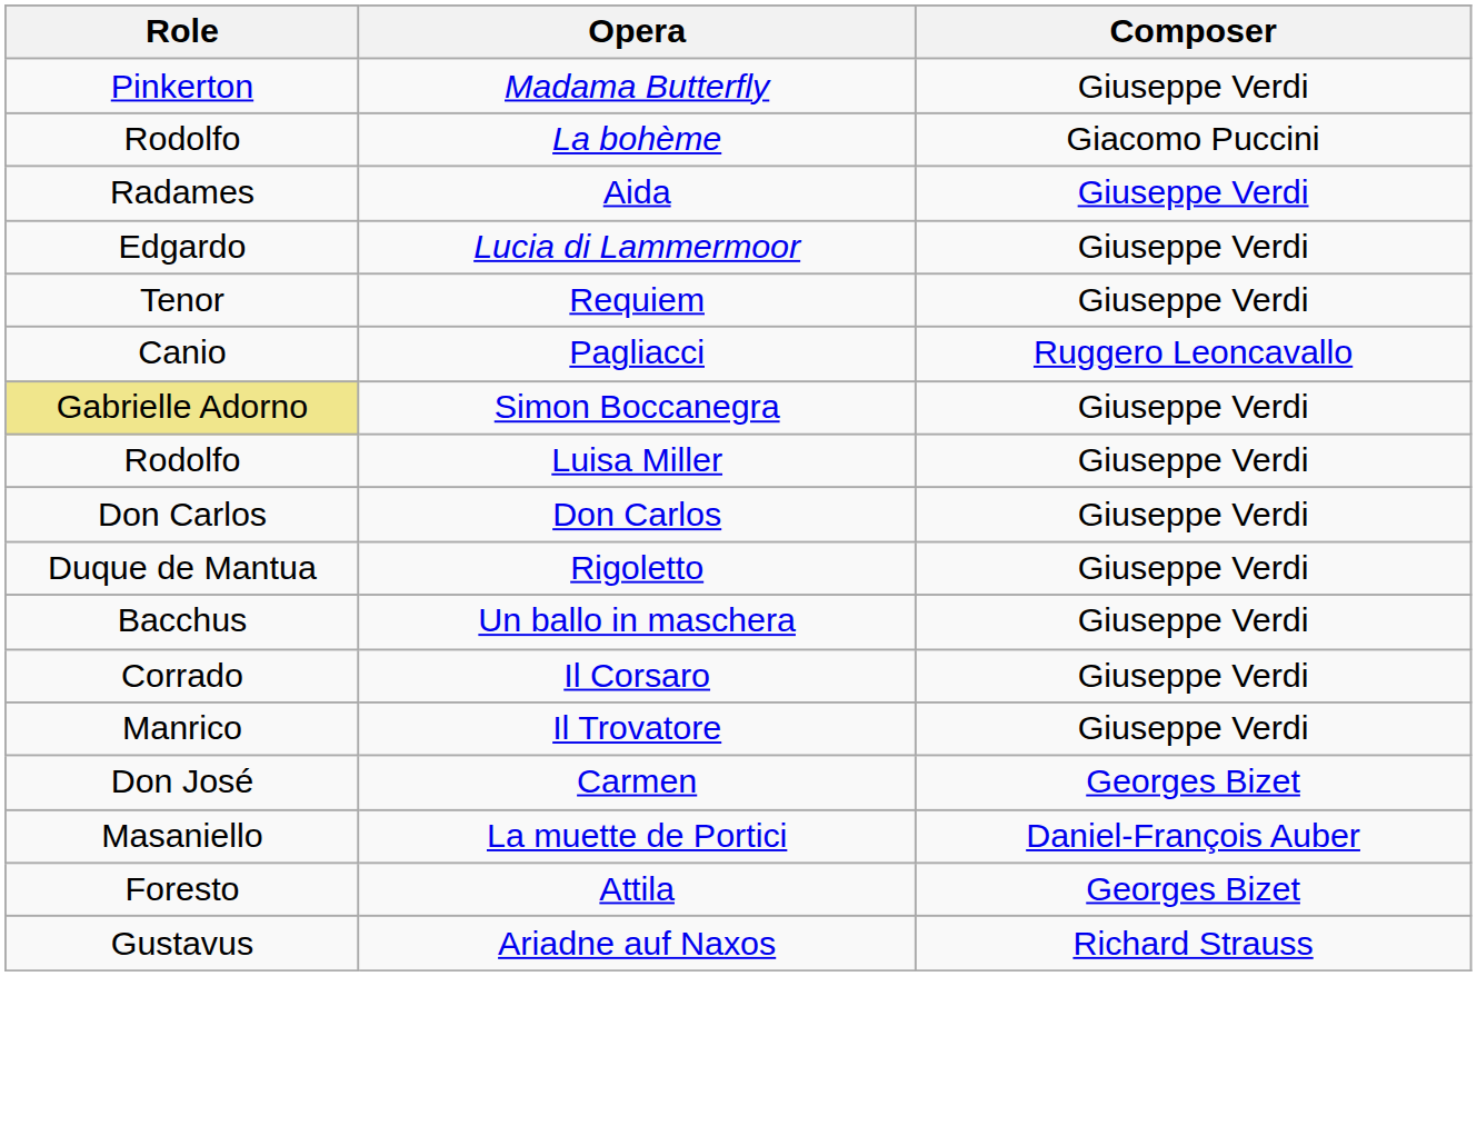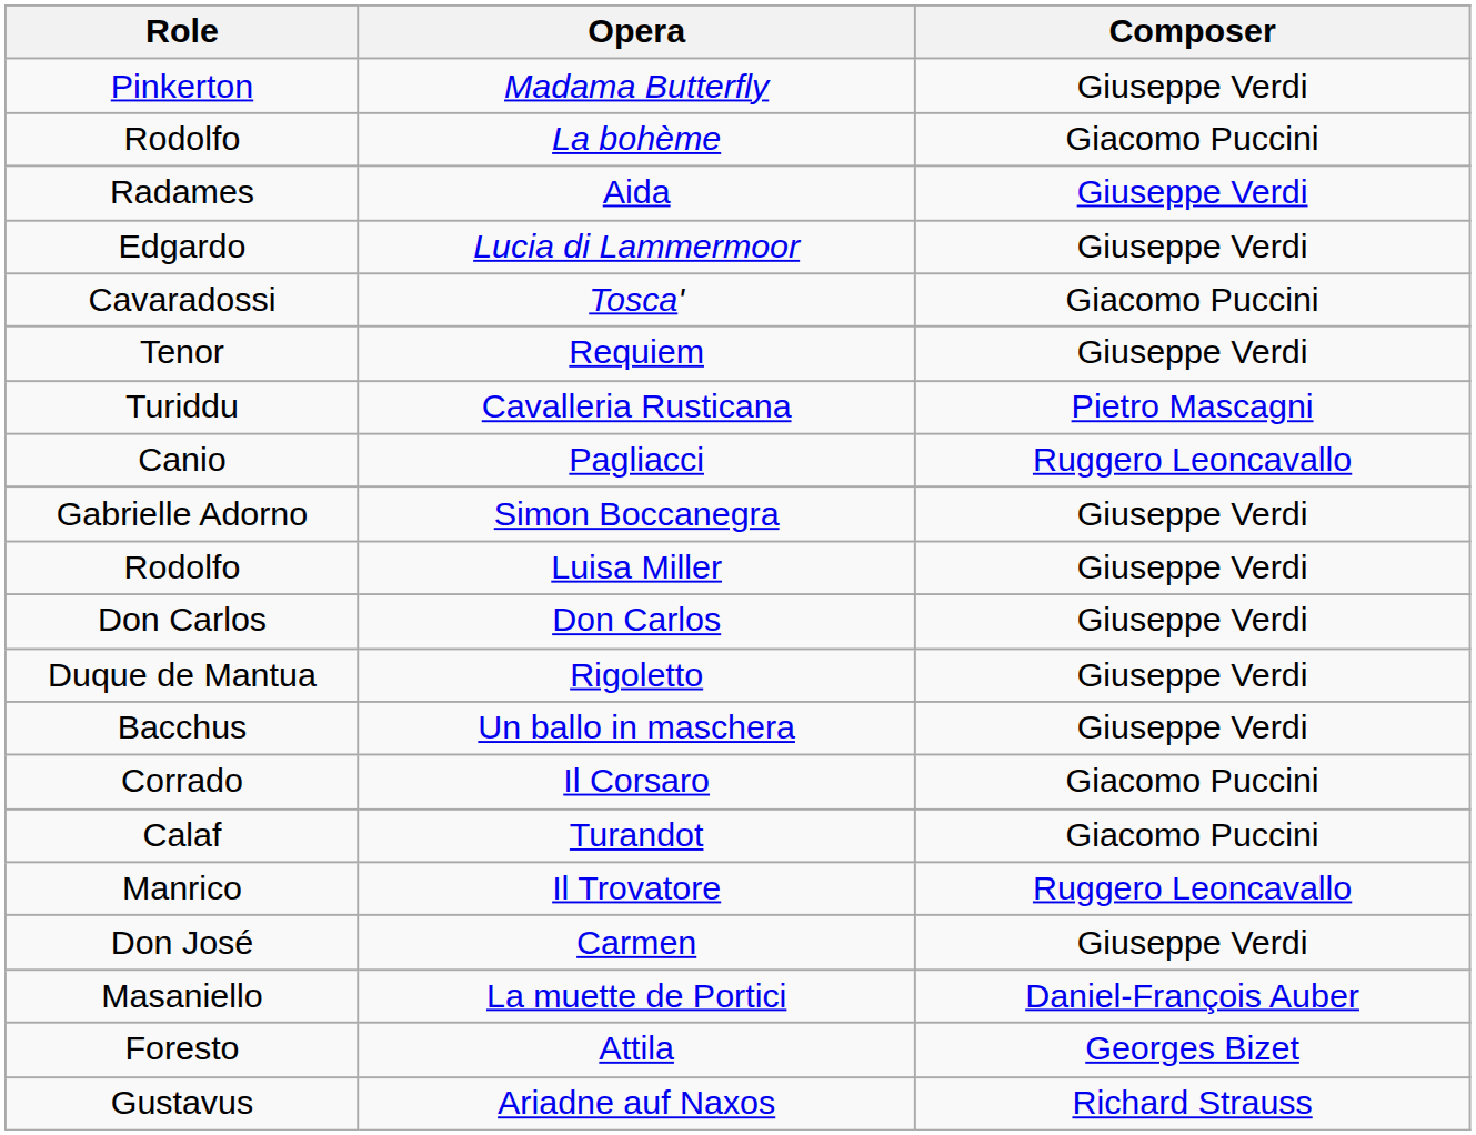+ row: Cavaradossi | Tosca' | Giacomo Puccini
+ row: Turiddu | Cavalleria Rusticana | Pietro Mascagni
Simon Boccanegra | Role: khaki background -> no background
Il Corsaro | Composer: Giuseppe Verdi -> Giacomo Puccini
+ row: Calaf | Turandot | Giacomo Puccini
Il Trovatore | Composer: Giuseppe Verdi -> Ruggero Leoncavallo
Carmen | Composer: Georges Bizet -> Giuseppe Verdi
